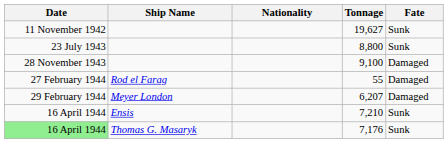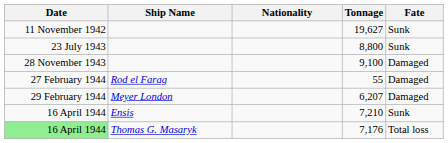7,176 | Fate: Sunk -> Total loss
